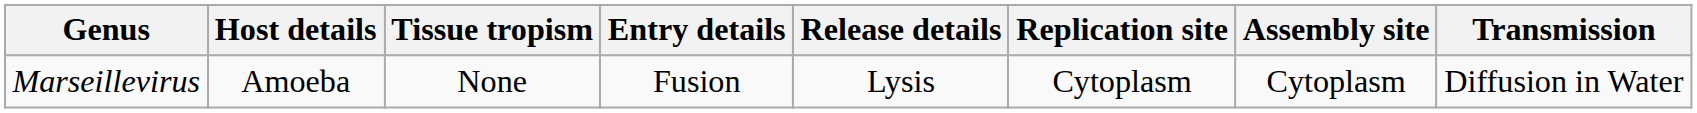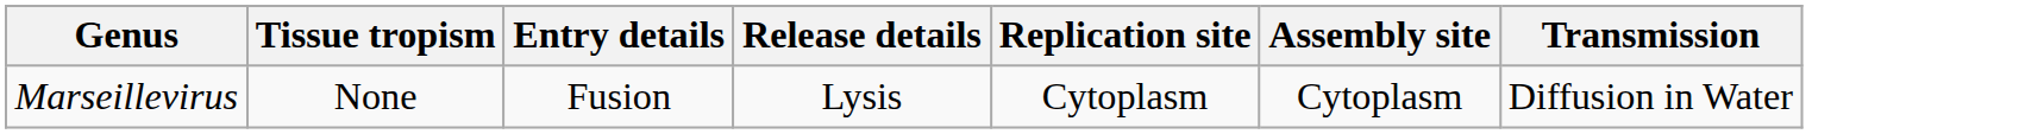- column: Host details | Amoeba
